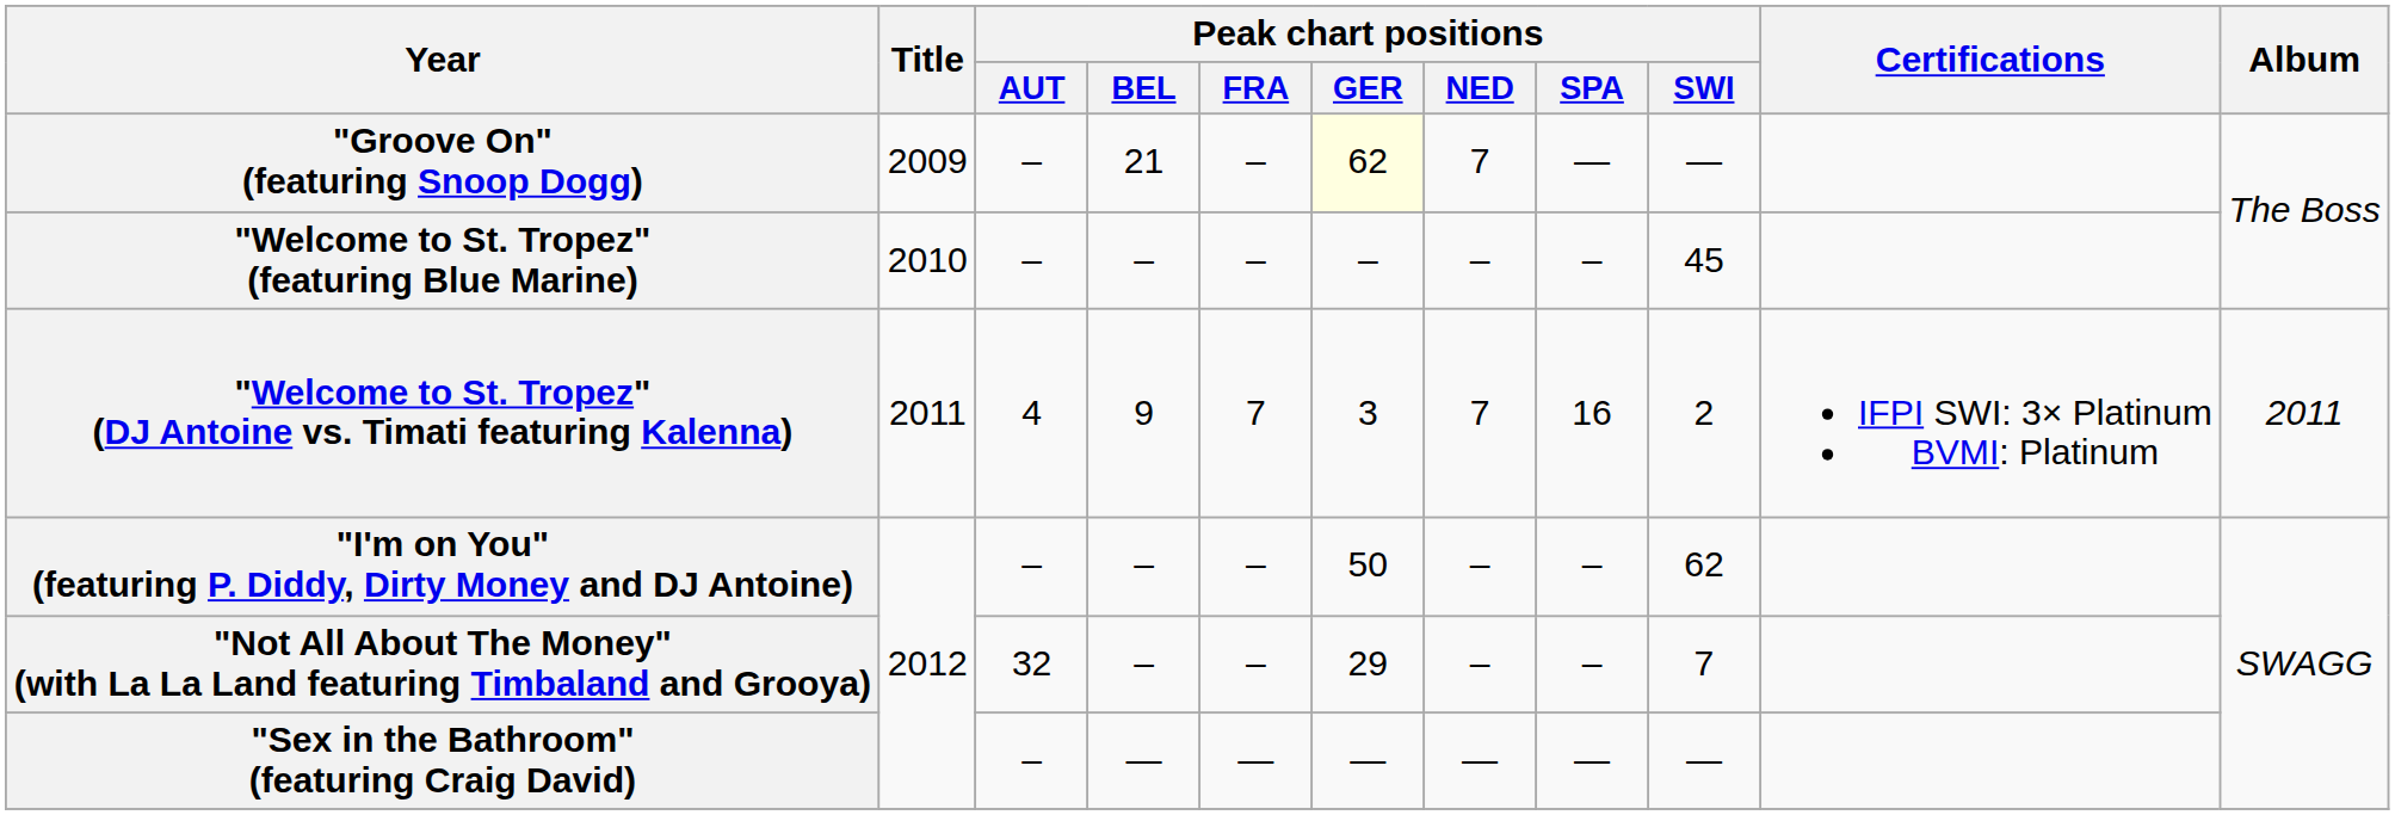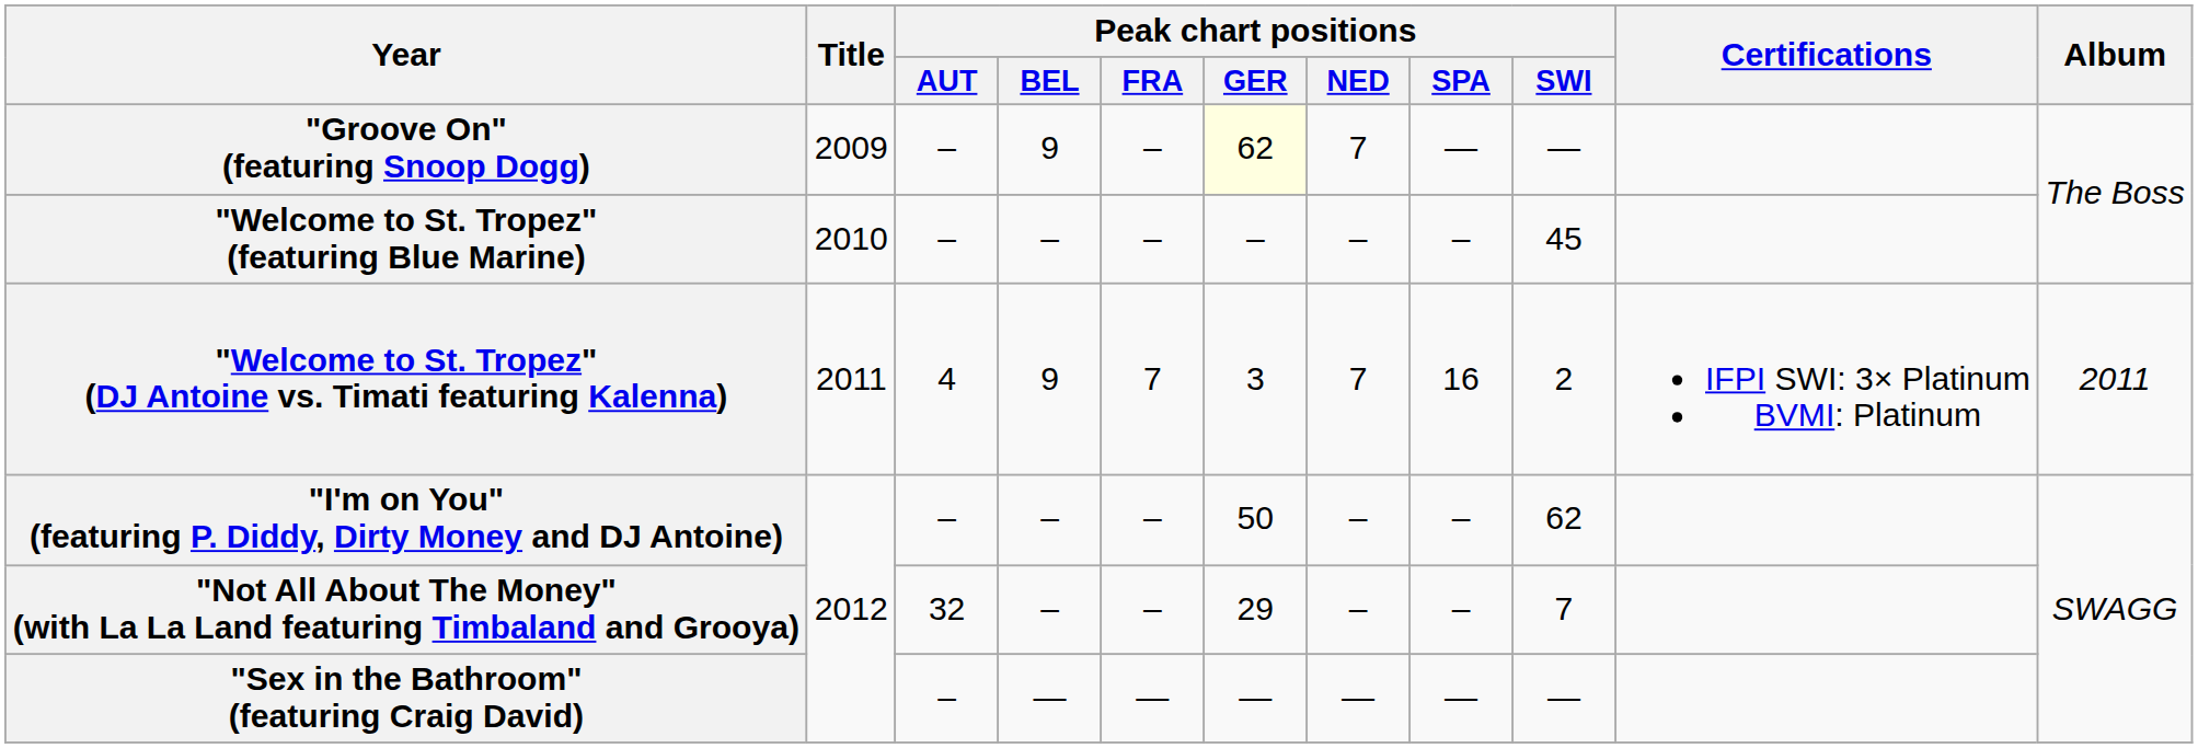"Groove On" (featuring Snoop Dogg) | Peak chart positions / BEL: 21 -> 9
